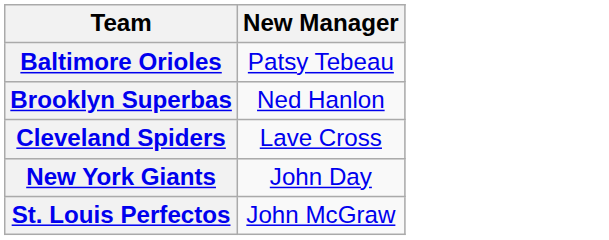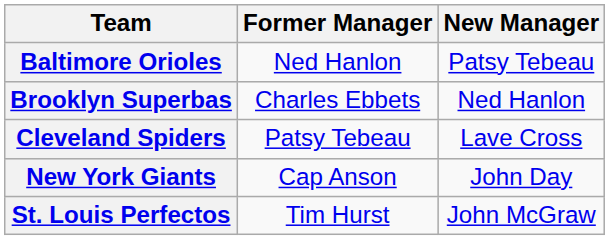+ column: Former Manager | Ned Hanlon | Charles Ebbets | Patsy Tebeau | Cap Anson | Tim Hurst
